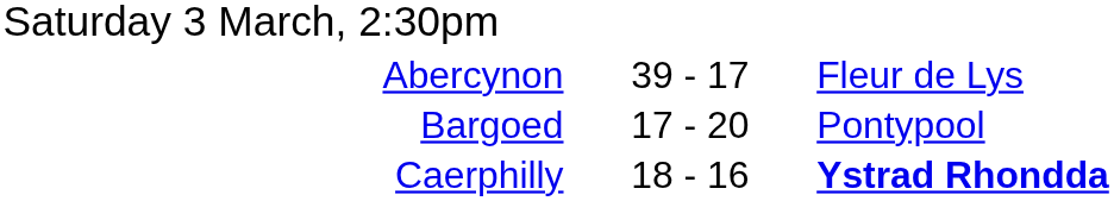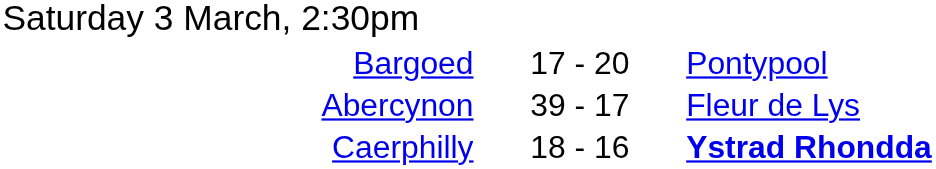rows swapped: Abercynon <-> Bargoed
